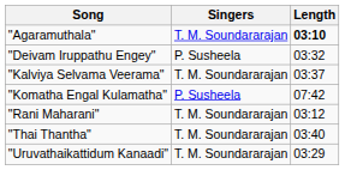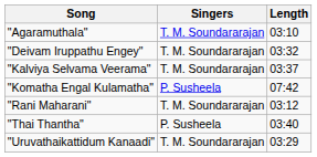"Agaramuthala" | Length: bold -> normal
"Deivam Iruppathu Engey" | Singers: P. Susheela -> T. M. Soundararajan
"Thai Thantha" | Singers: T. M. Soundararajan -> P. Susheela
